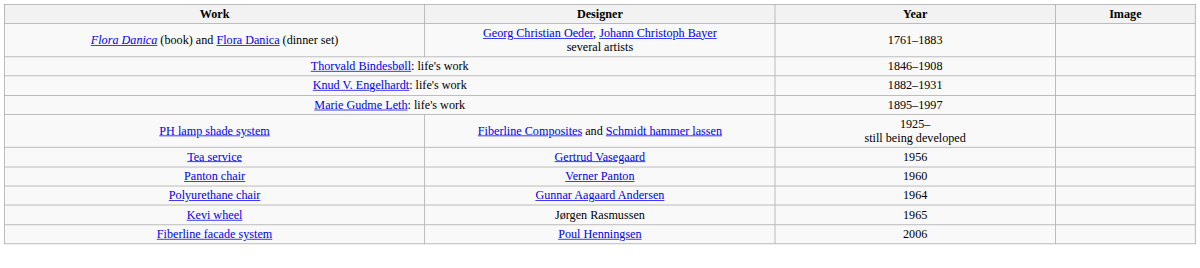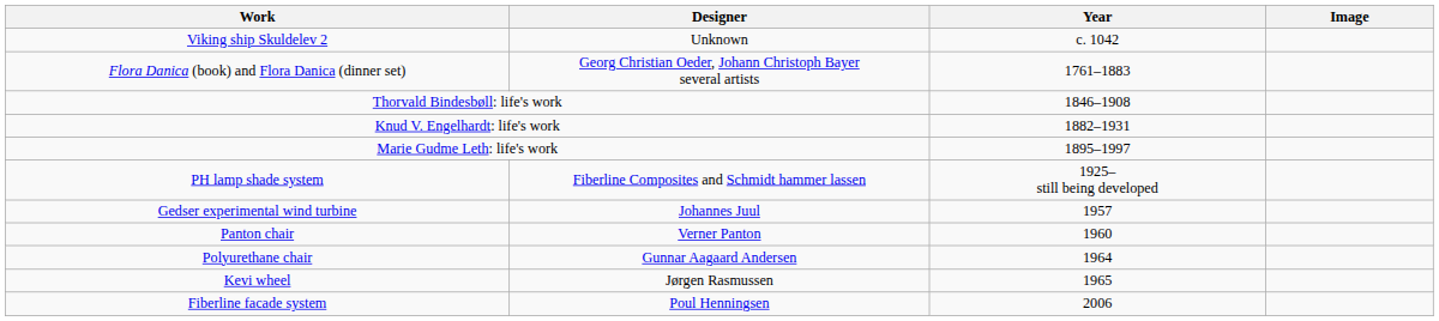+ row: Viking ship Skuldelev 2 | Unknown | c. 1042
- row: Tea service | Gertrud Vasegaard | 1956
+ row: Gedser experimental wind turbine | Johannes Juul | 1957
